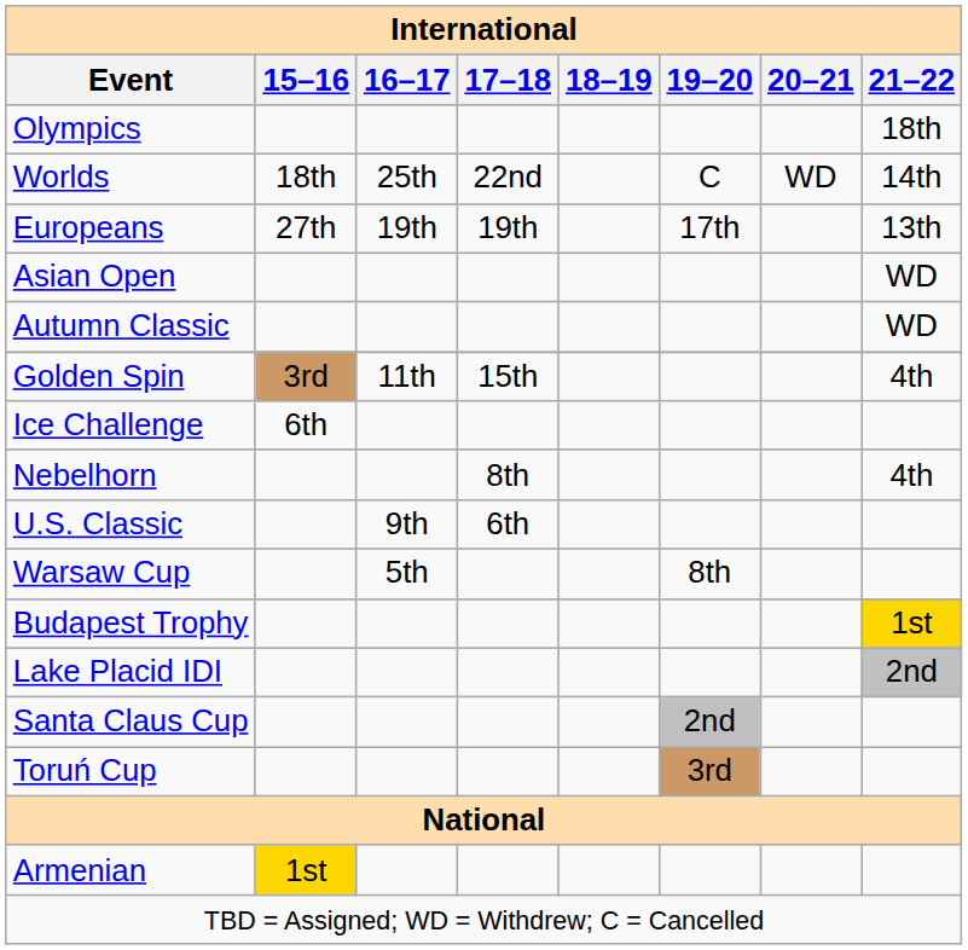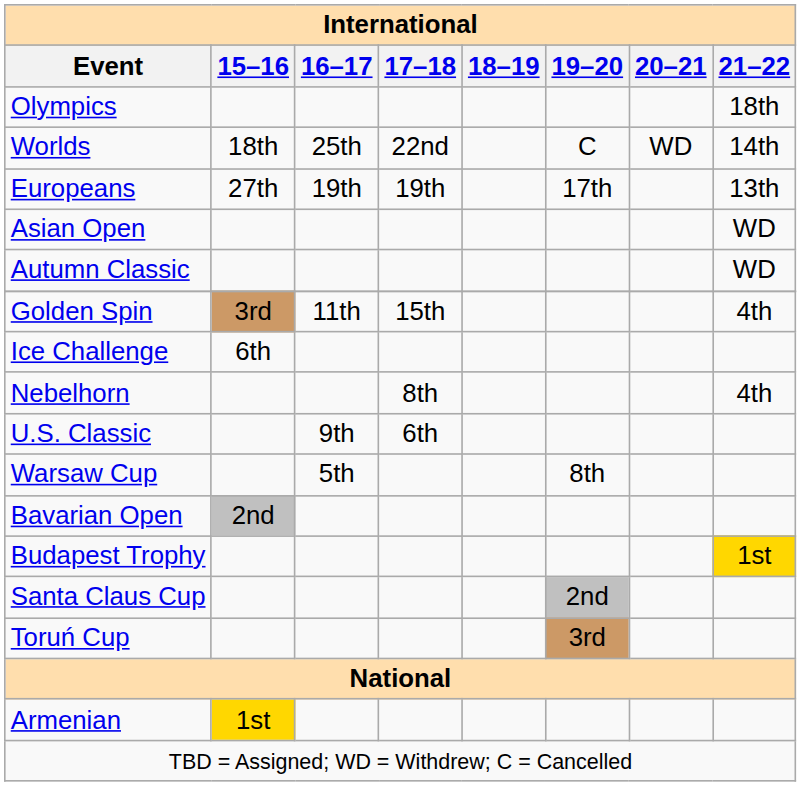+ row: Bavarian Open | 2nd
- row: Lake Placid IDI | 2nd
